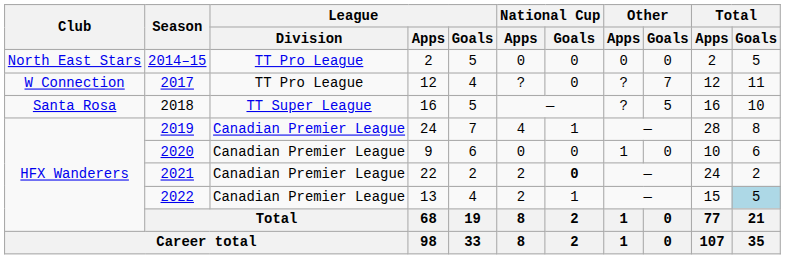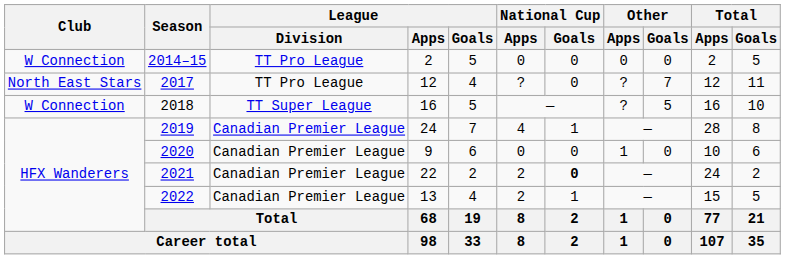2014–15 | Club: North East Stars -> W Connection
2017 | Club: W Connection -> North East Stars
2018 | Club: Santa Rosa -> W Connection
2022 | Total / Goals: lightblue background -> no background
